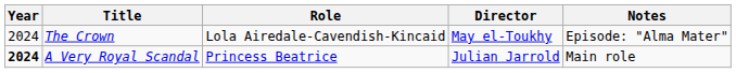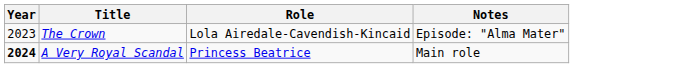- column: Director | May el-Toukhy | Julian Jarrold
The Crown | Year: 2024 -> 2023
